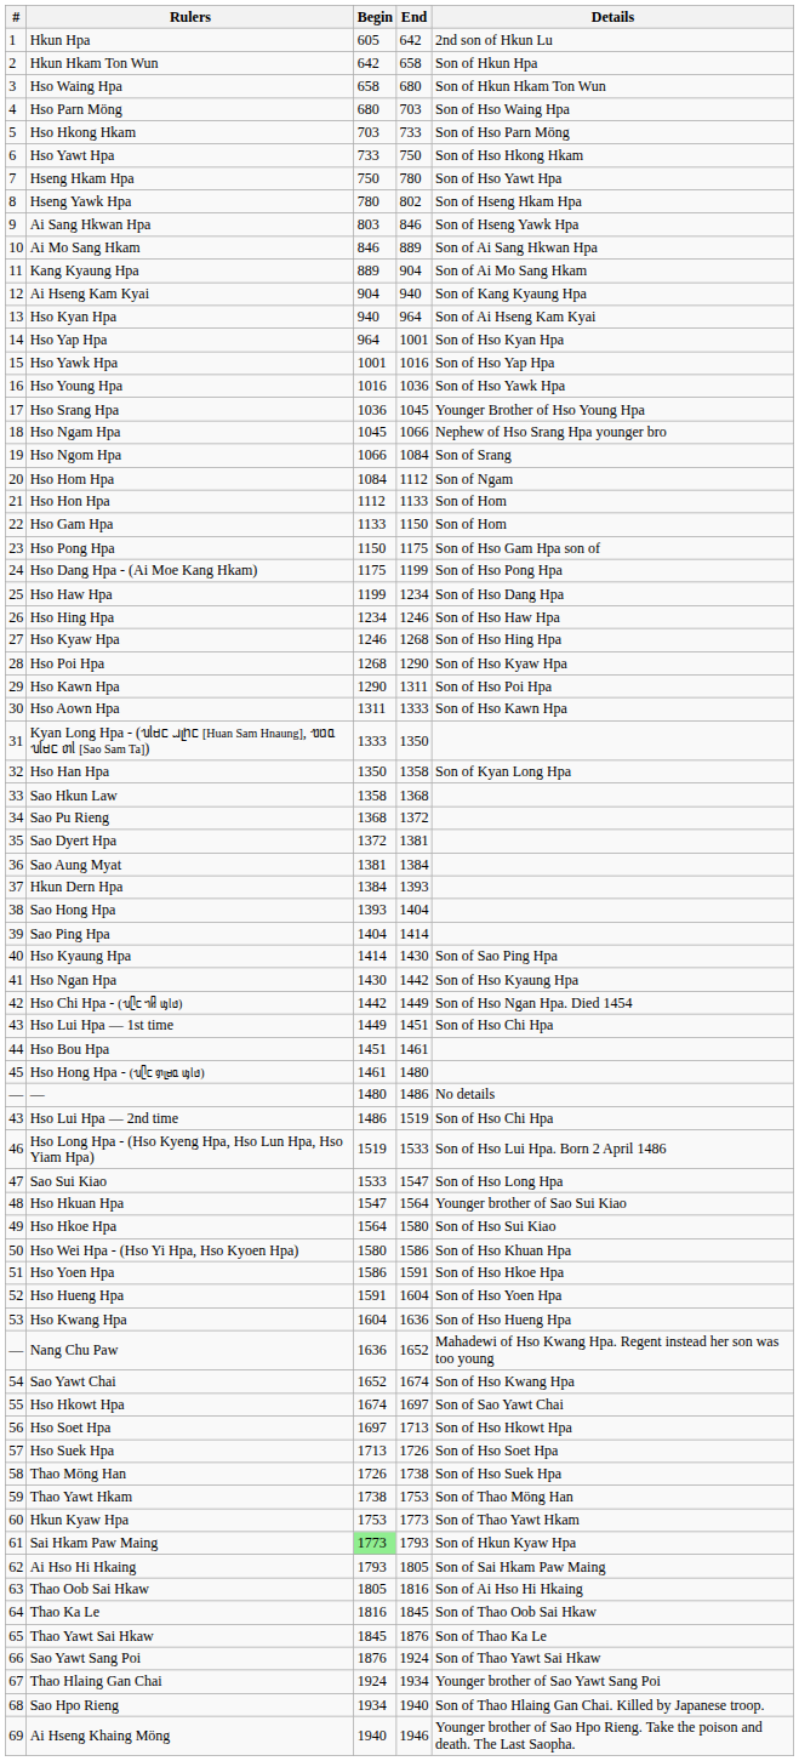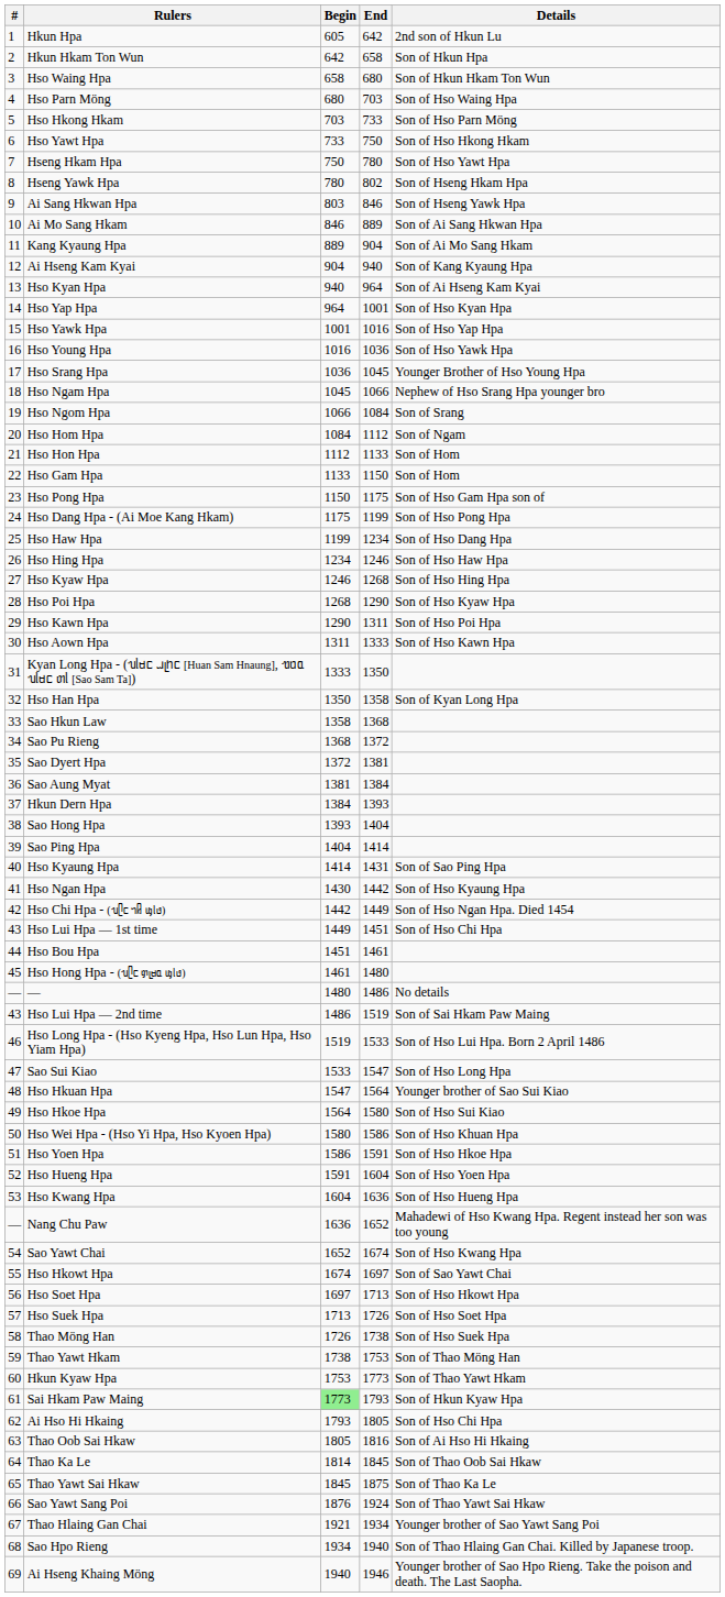Hso Kyaung Hpa | End: 1430 -> 1431
Hso Lui Hpa — 2nd time | Details: Son of Hso Chi Hpa -> Son of Sai Hkam Paw Maing
Ai Hso Hi Hkaing | Details: Son of Sai Hkam Paw Maing -> Son of Hso Chi Hpa
Thao Ka Le | Begin: 1816 -> 1814
Thao Yawt Sai Hkaw | End: 1876 -> 1875
Thao Hlaing Gan Chai | Begin: 1924 -> 1921
